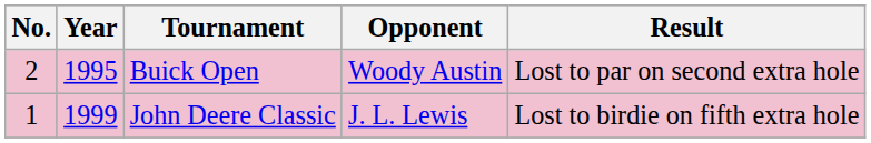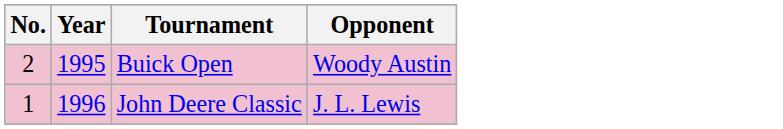- column: Result | Lost to par on second extra hole | Lost to birdie on fifth extra hole
John Deere Classic | Year: 1999 -> 1996
